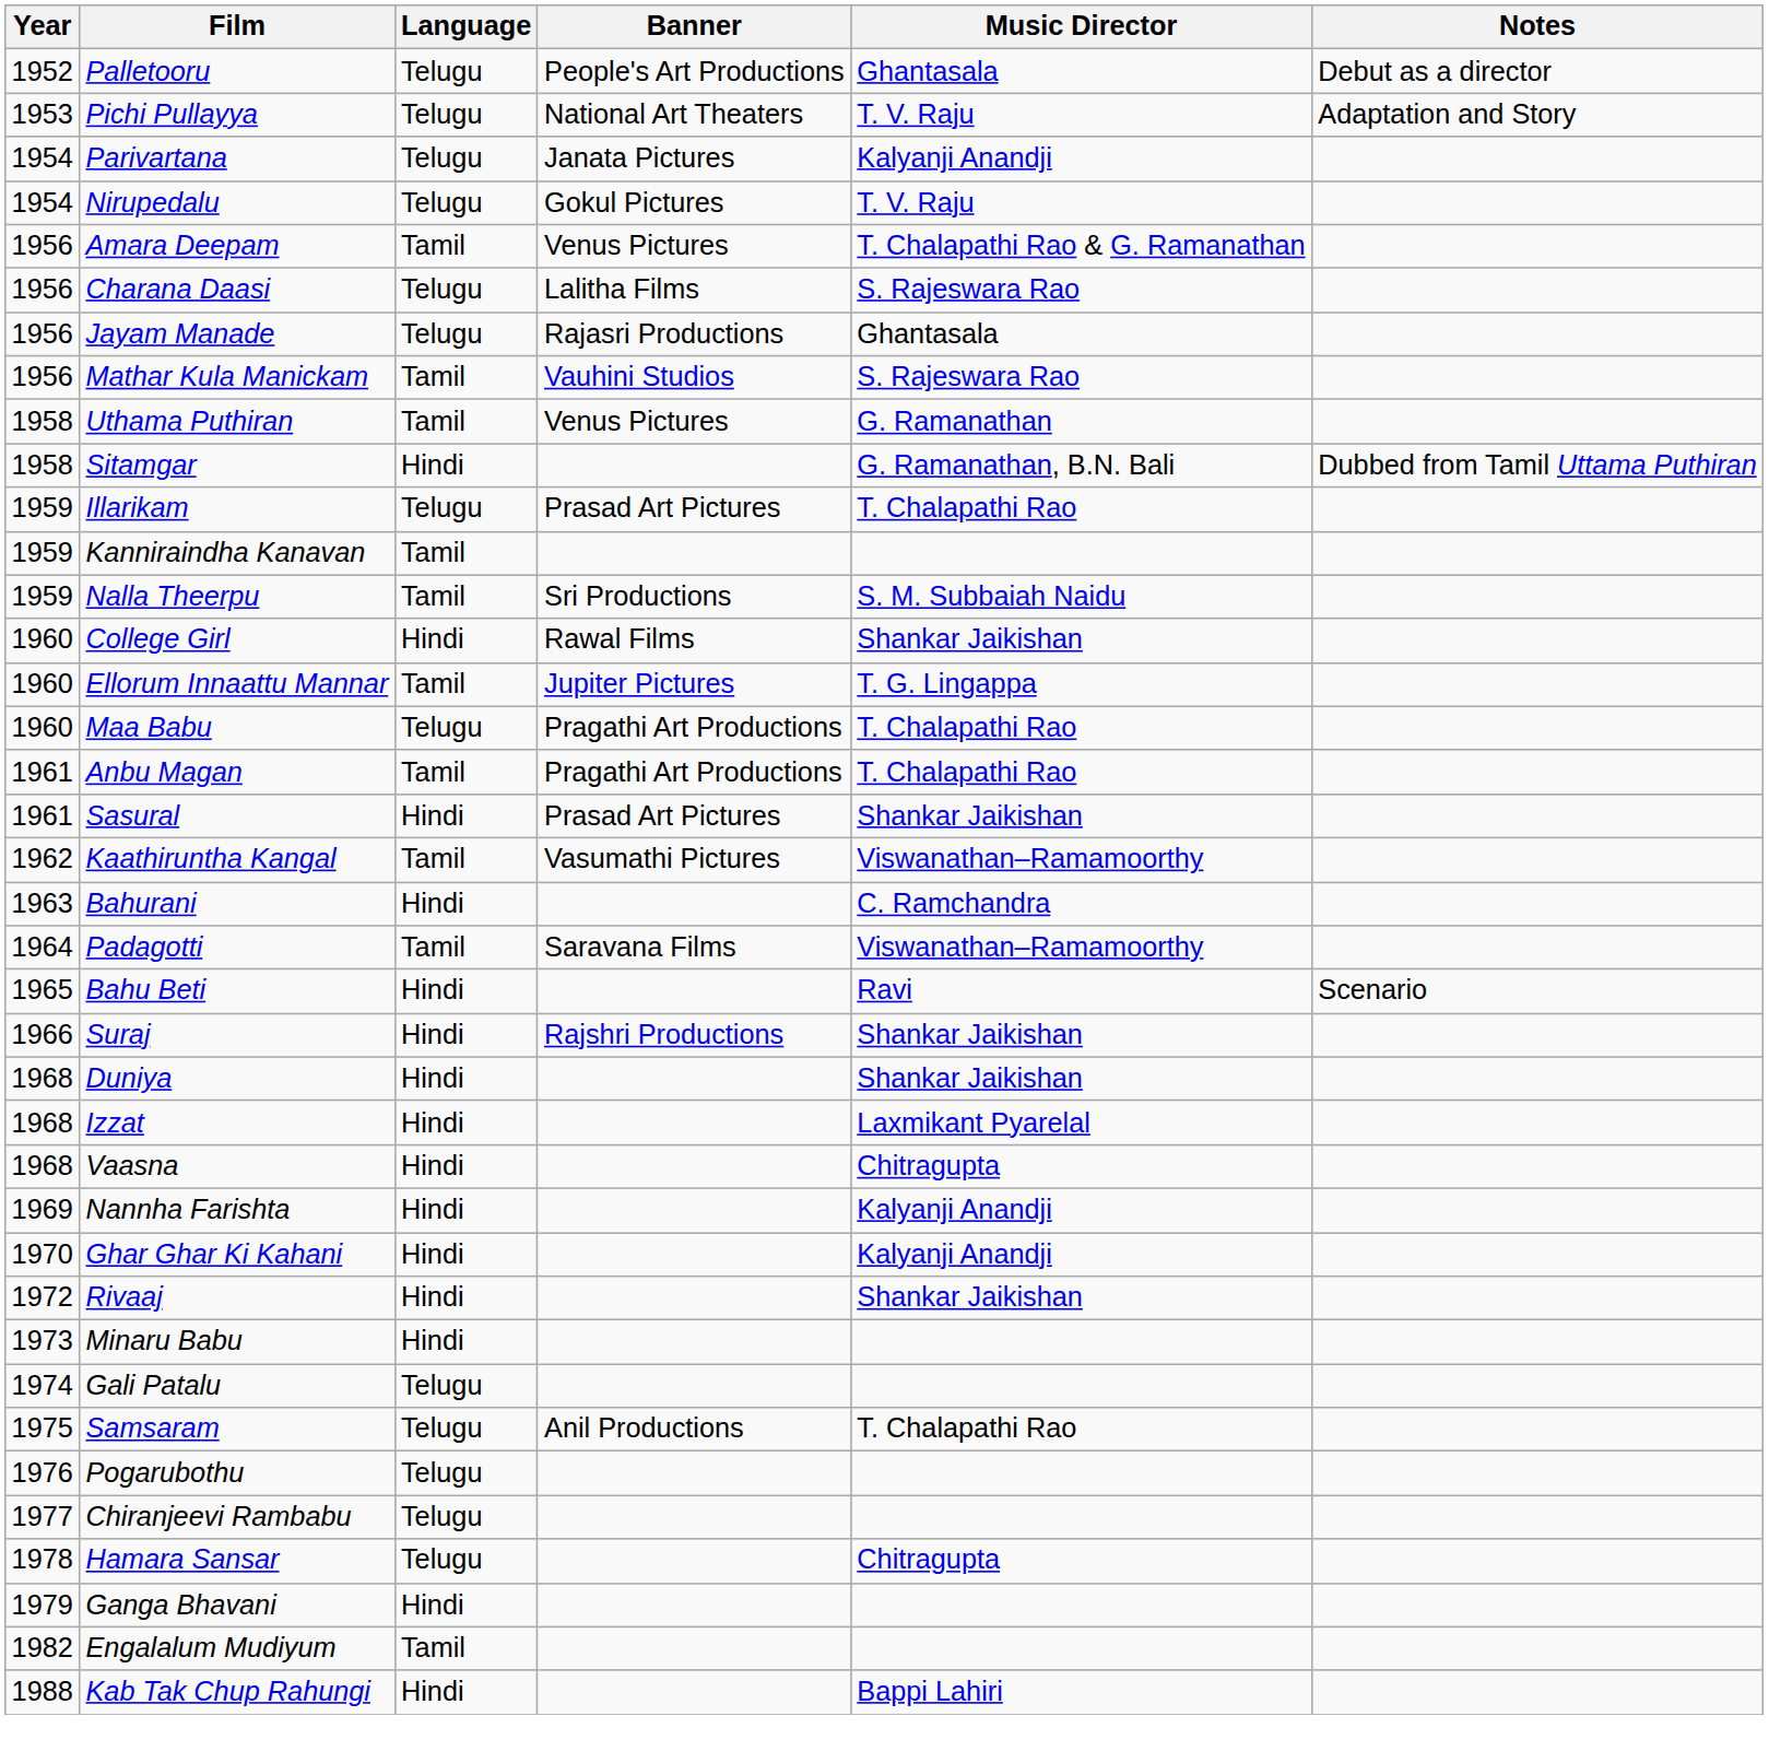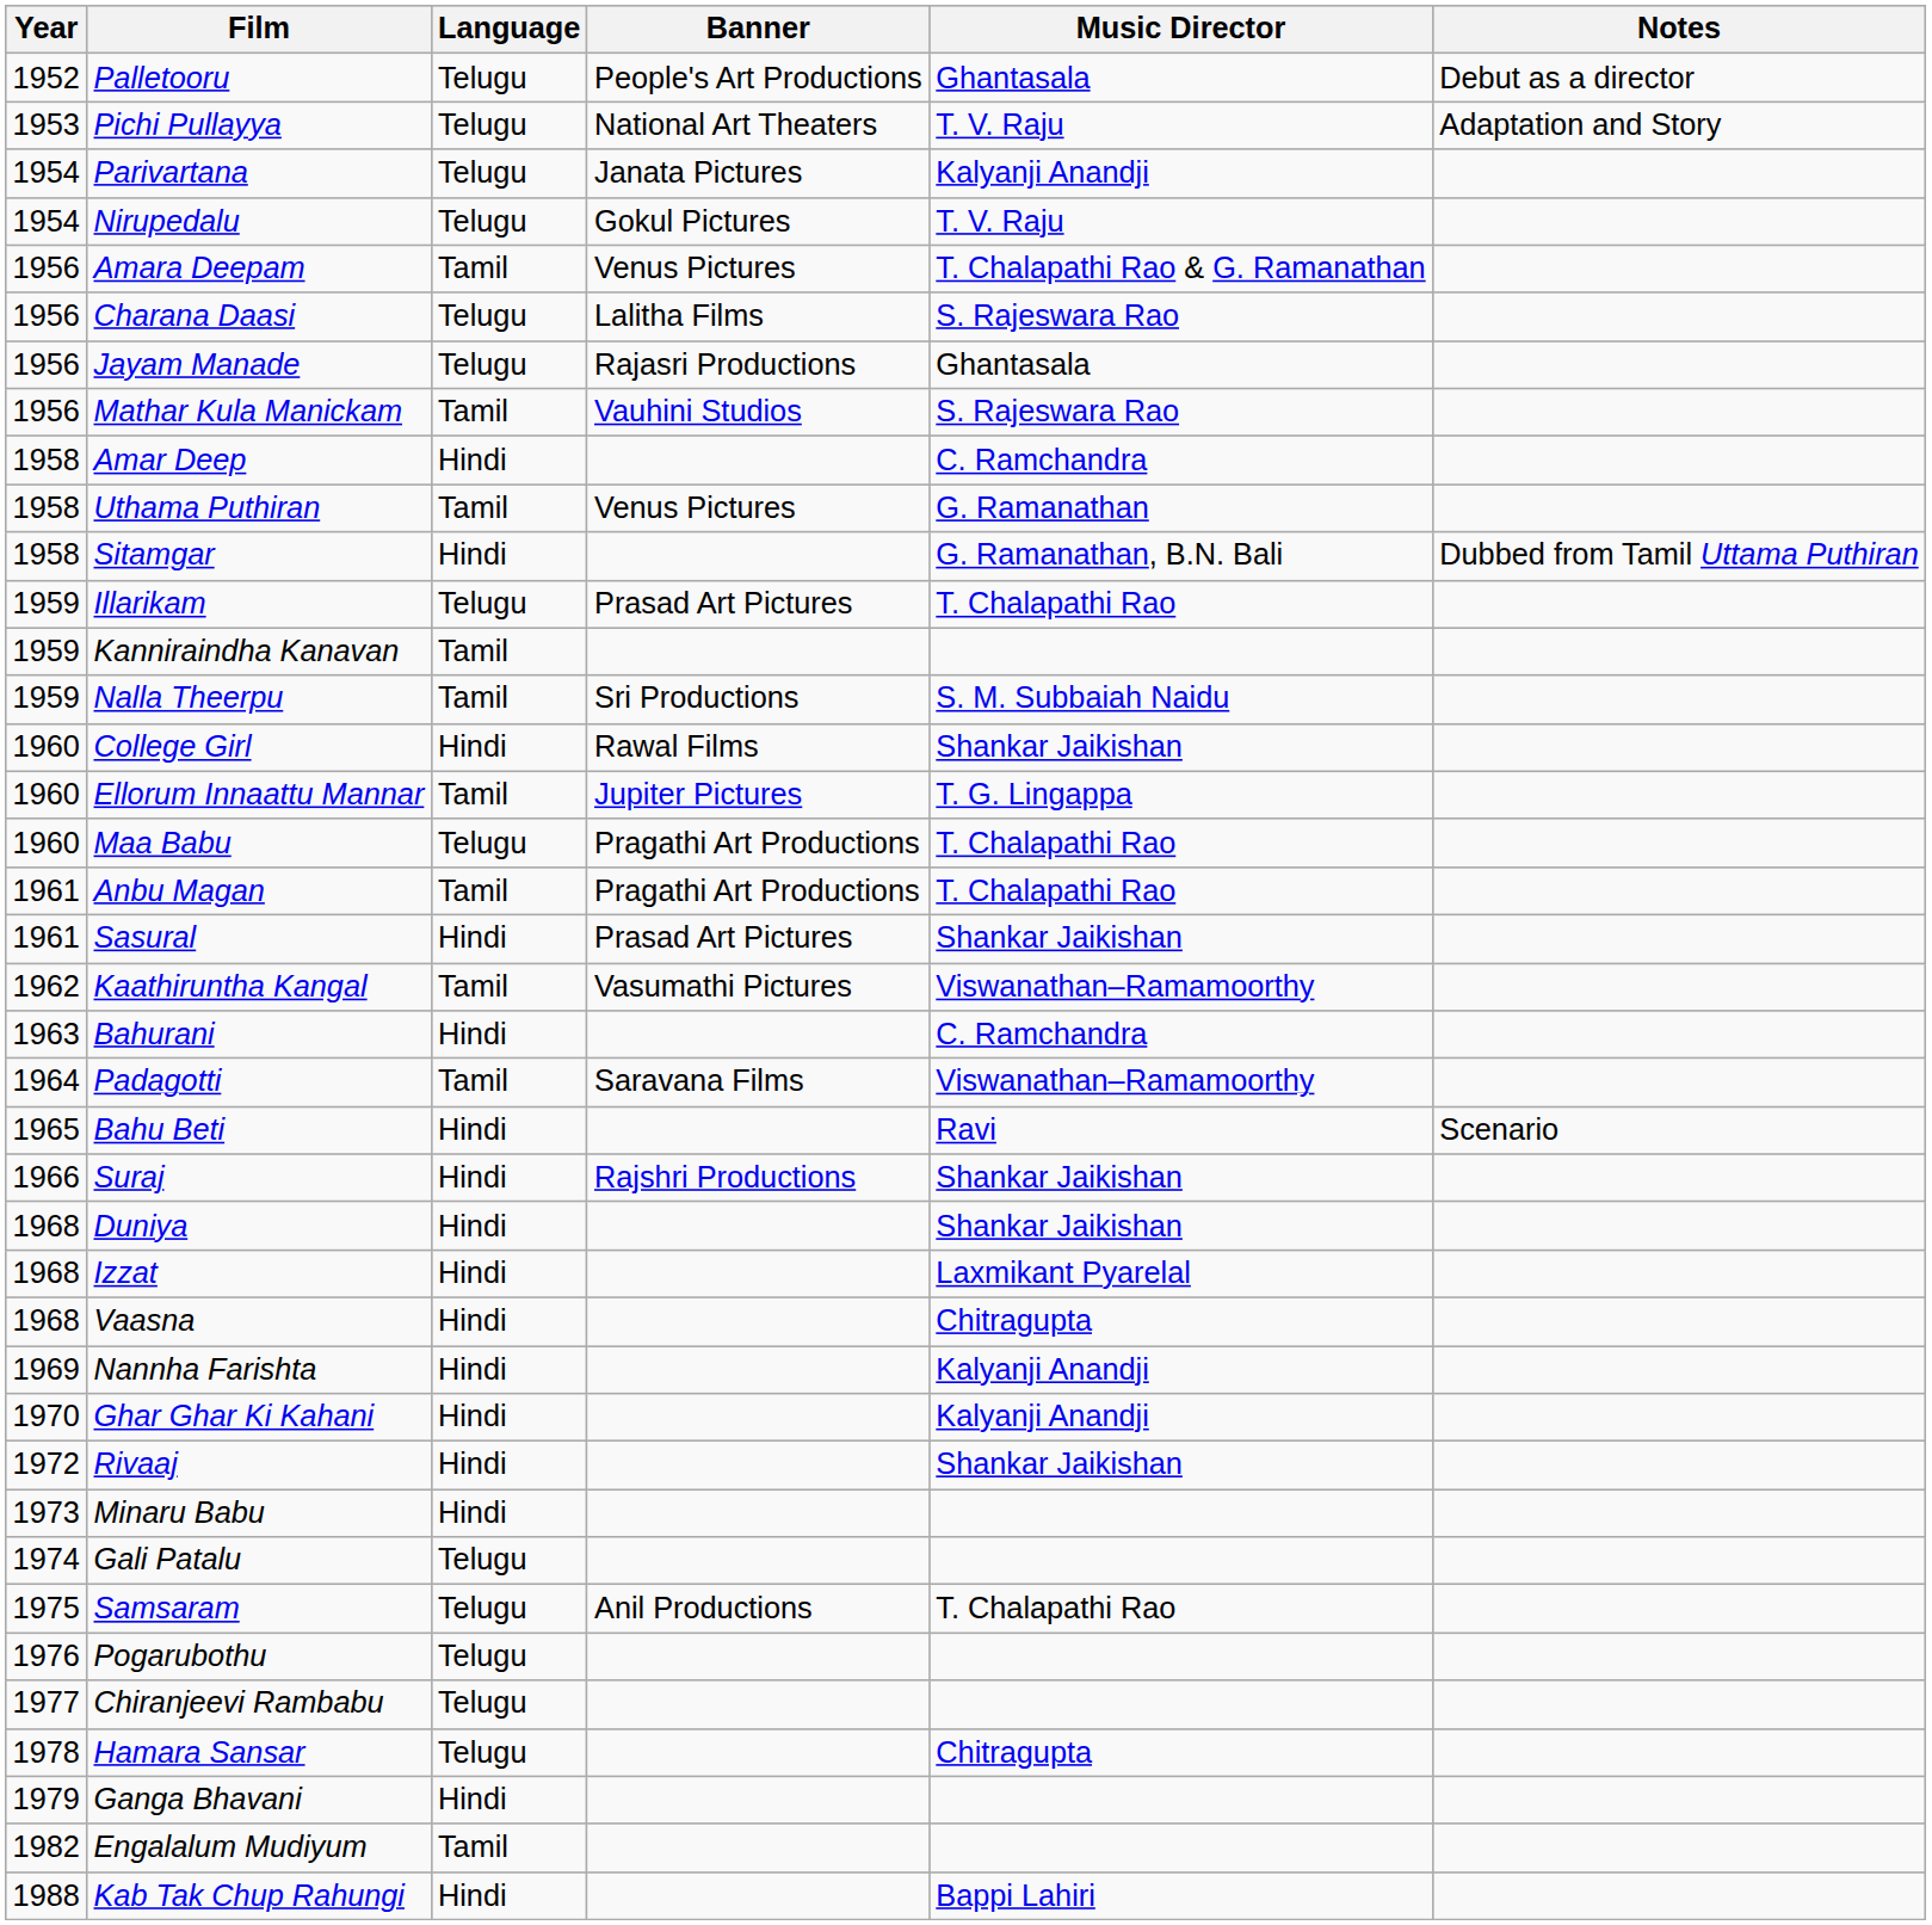+ row: 1958 | Amar Deep | Hindi | C. Ramchandra
